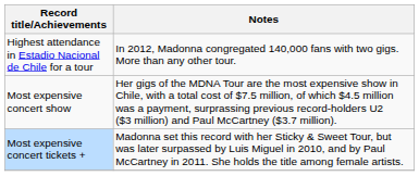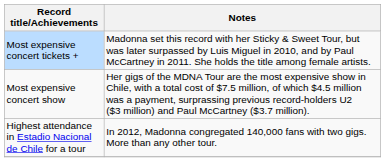rows swapped: Most expensive concert tickets + <-> Highest attendance in Estadio Nacional de Chile for a tour
